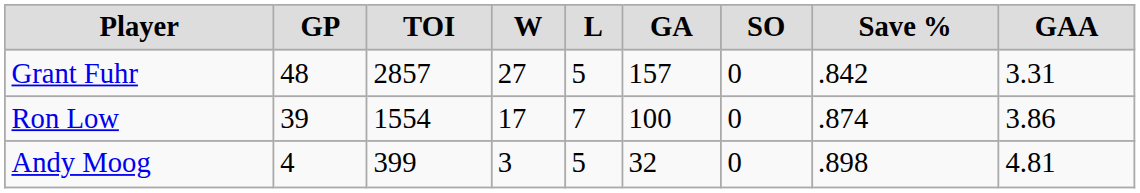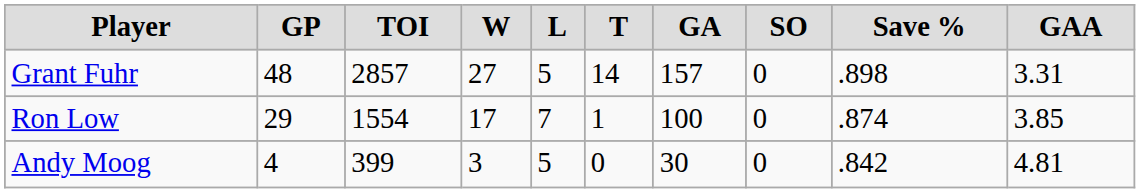+ column: T | 14 | 1 | 0
Grant Fuhr | Save %: .842 -> .898
Ron Low | GP: 39 -> 29
Ron Low | GAA: 3.86 -> 3.85
Andy Moog | GA: 32 -> 30
Andy Moog | Save %: .898 -> .842
